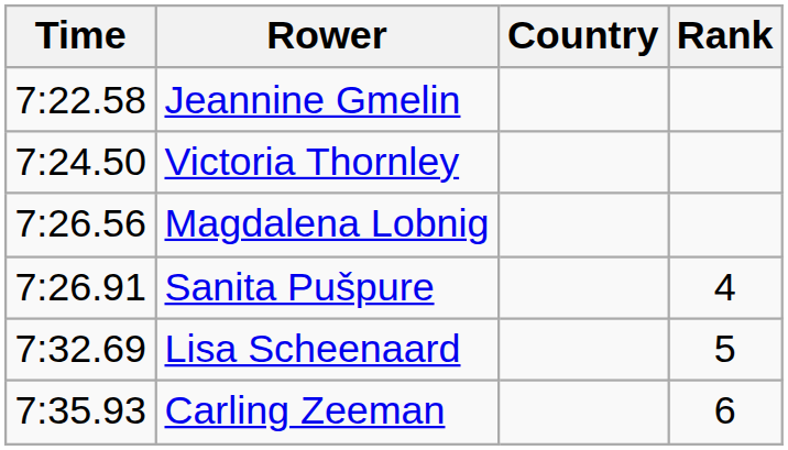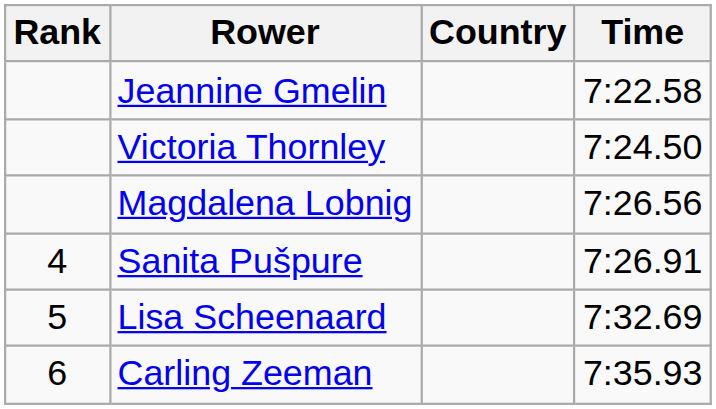columns swapped: Rank <-> Time
